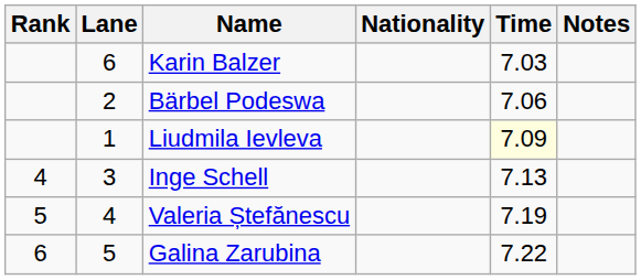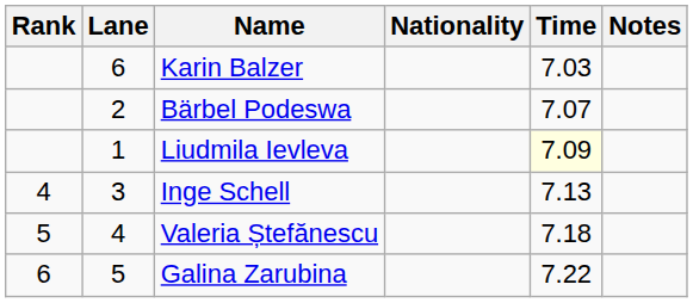Bärbel Podeswa | Time: 7.06 -> 7.07
Valeria Ștefănescu | Time: 7.19 -> 7.18
